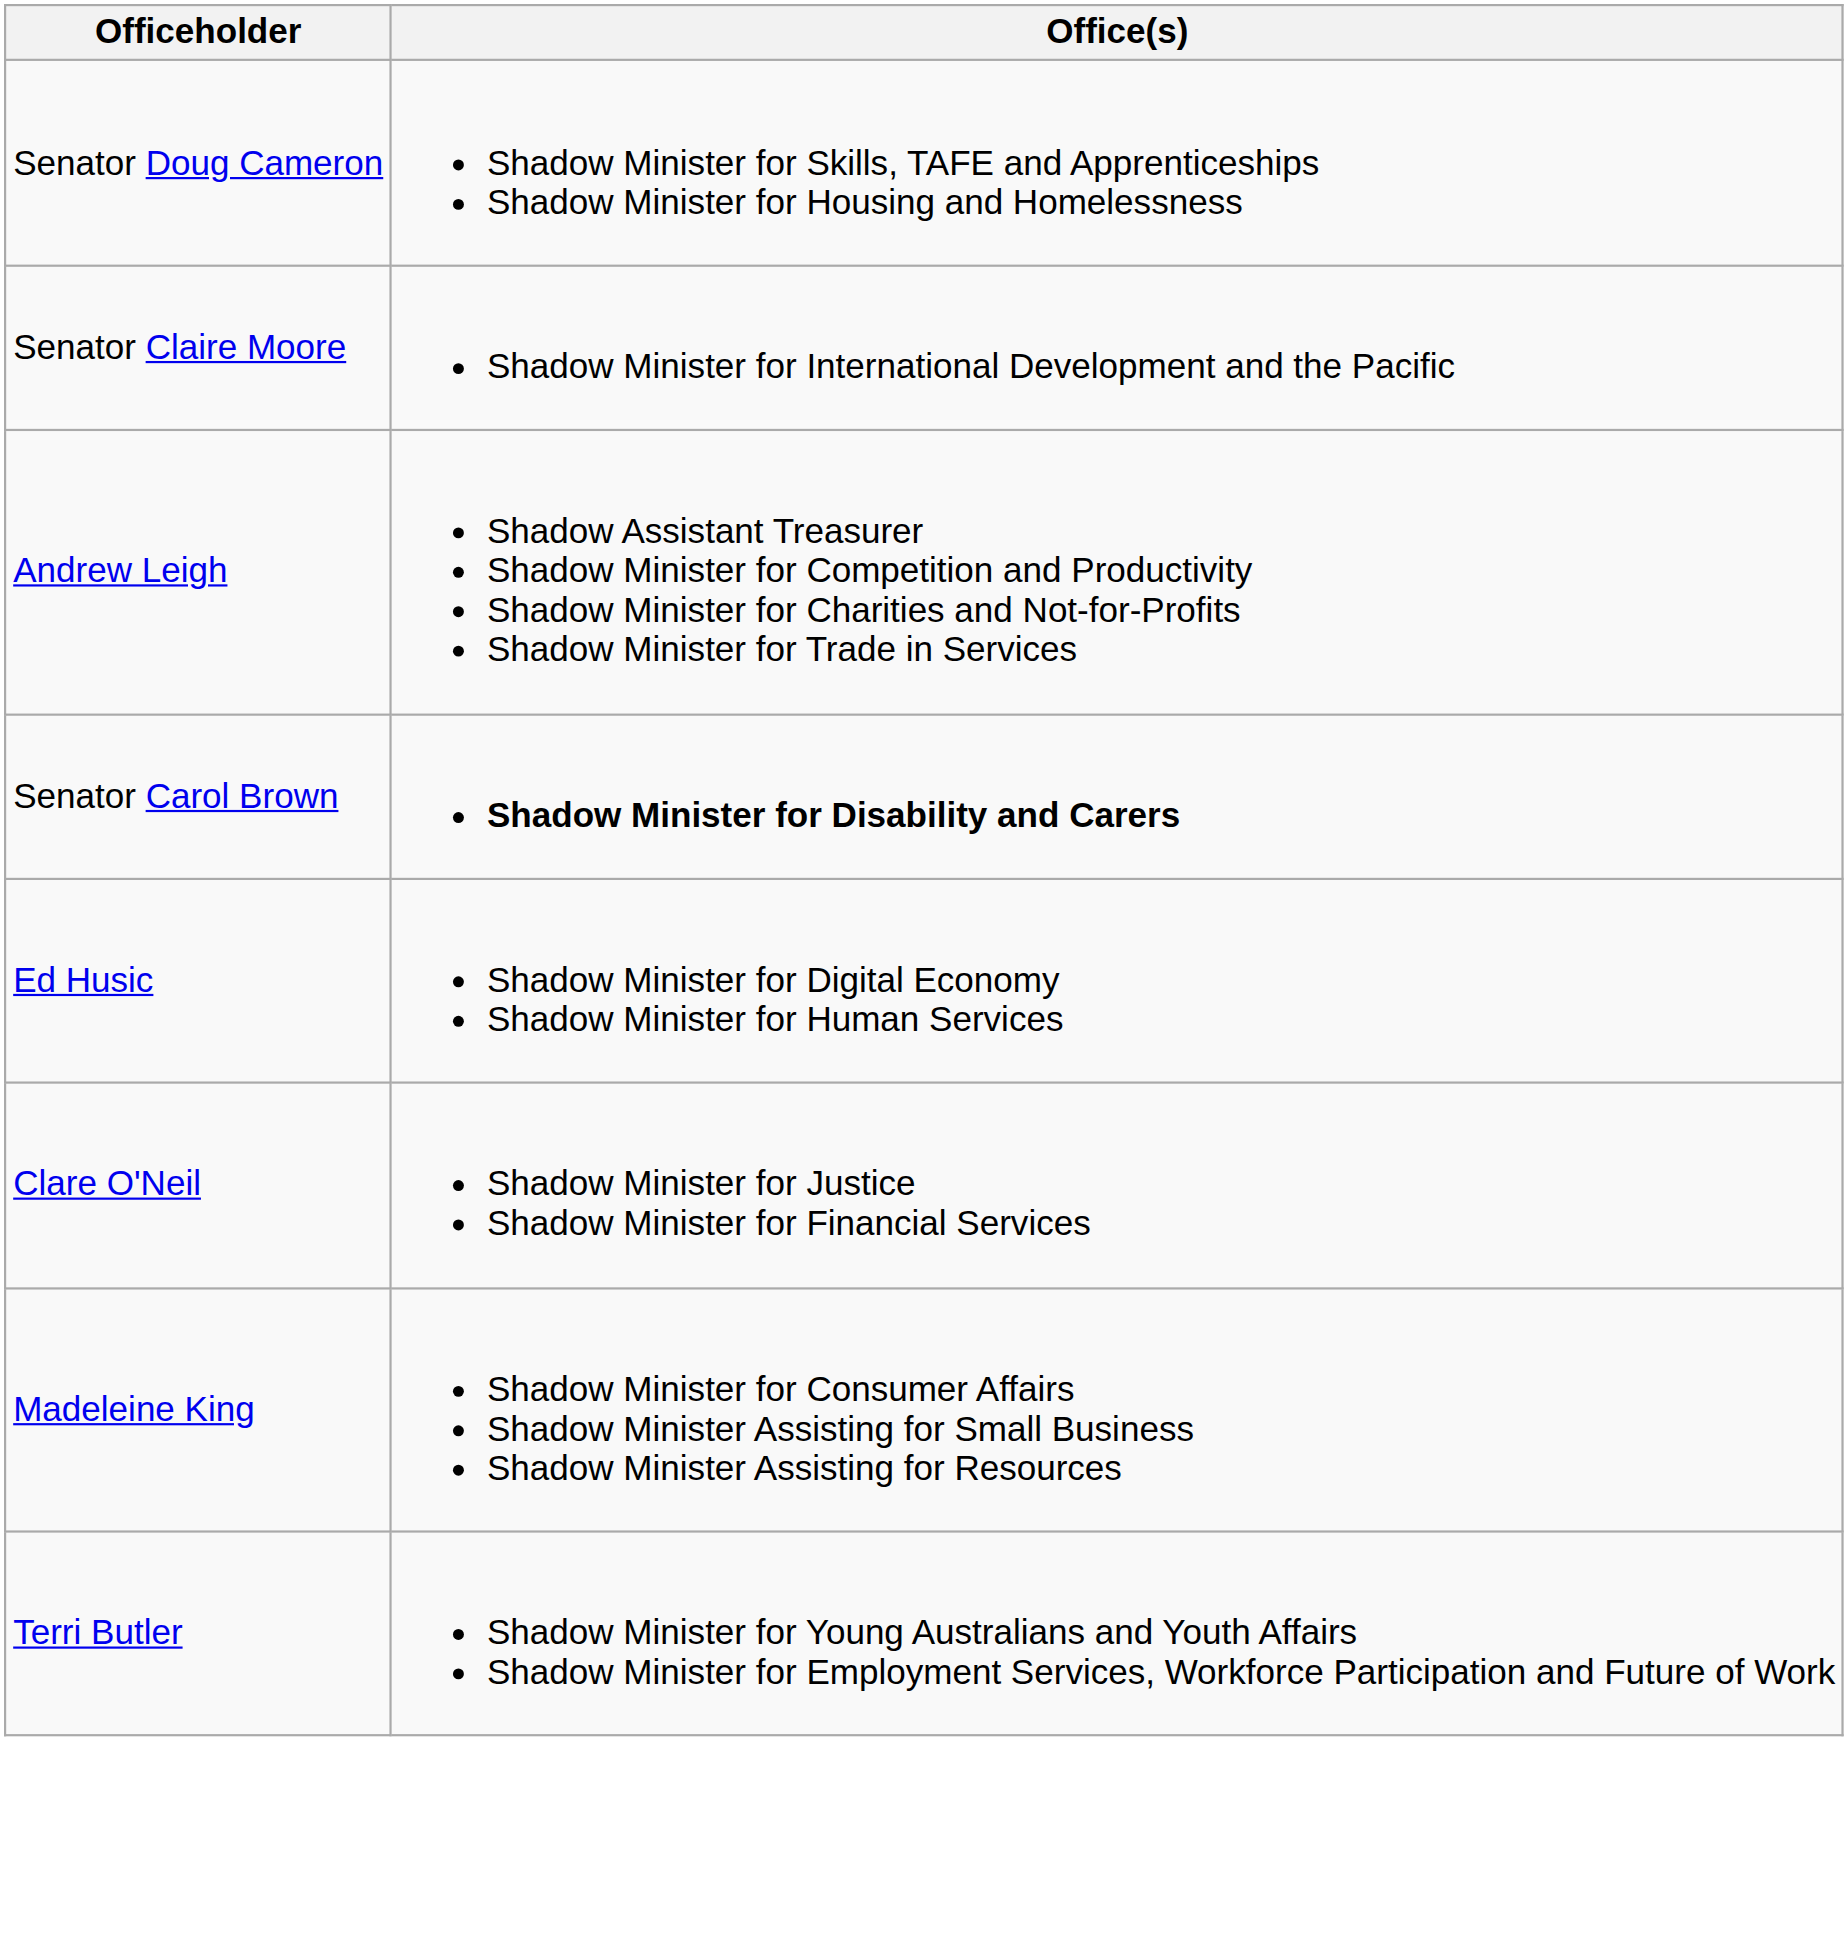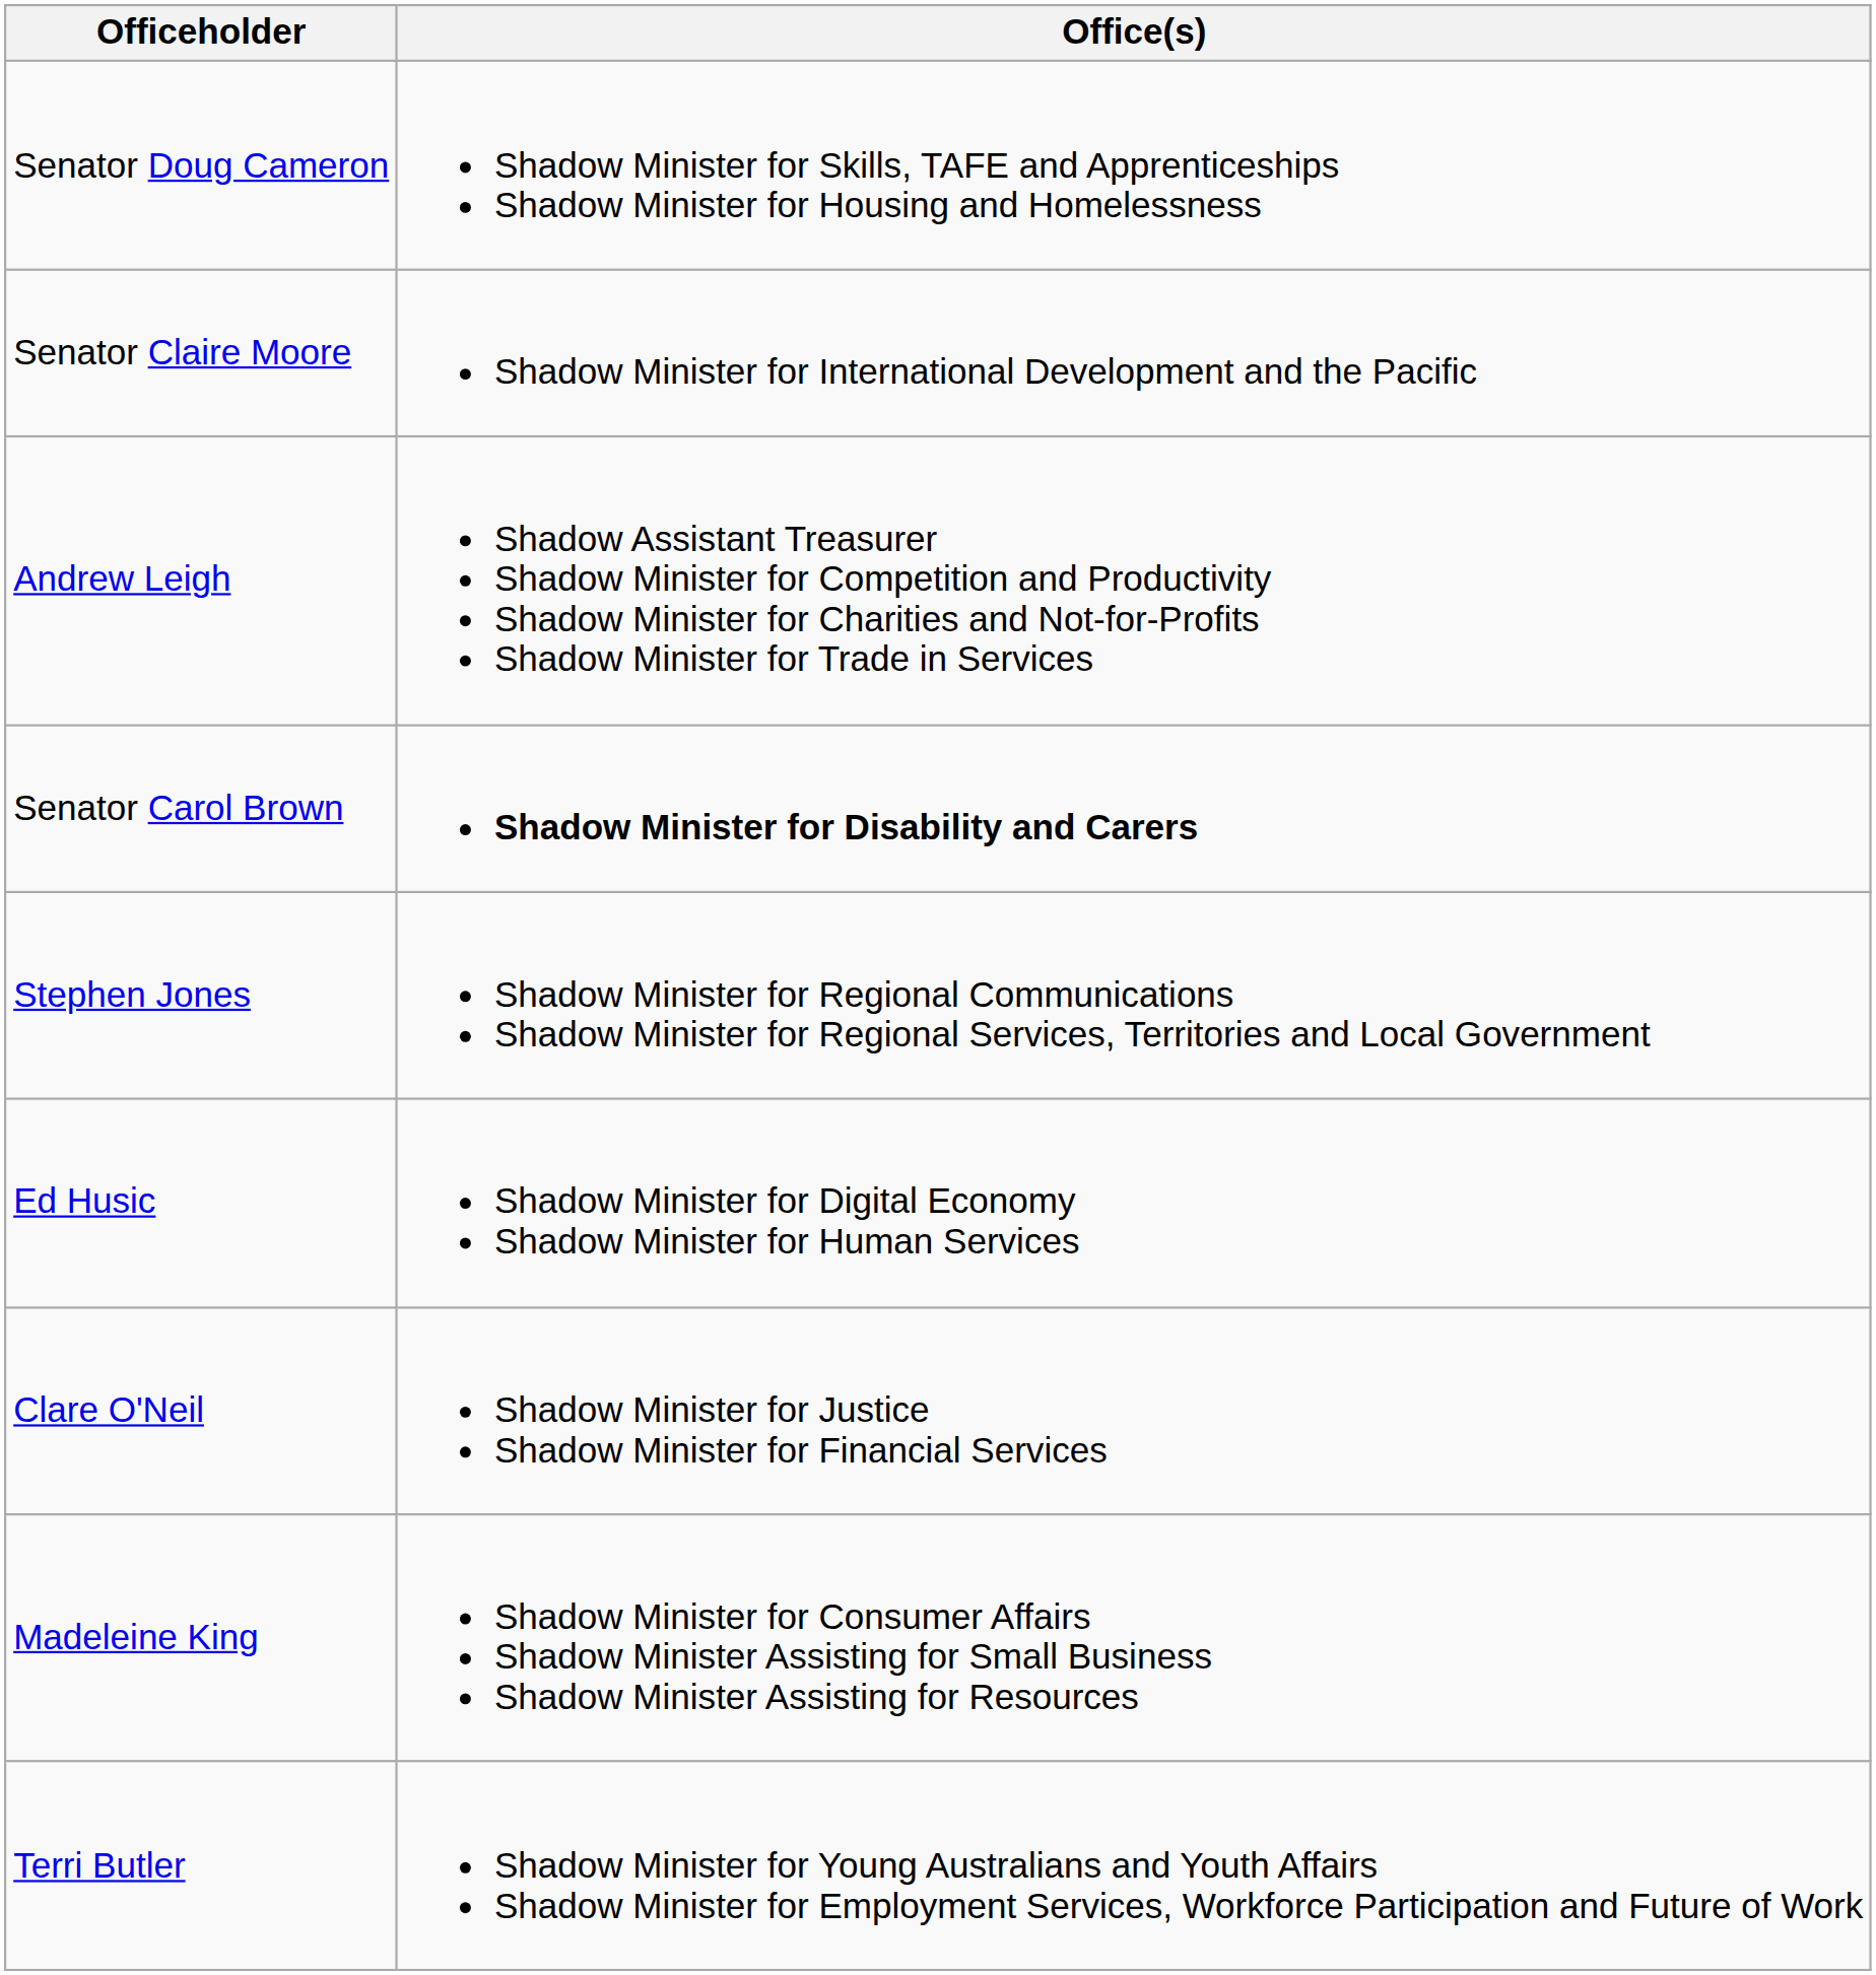+ row: Stephen Jones | Shadow Minister for Regional Communications Shadow Minister for Regional Services, Territories and Local Government
